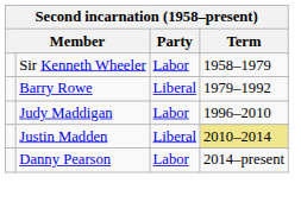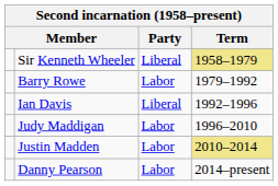Sir Kenneth Wheeler | Party: Labor -> Liberal
Sir Kenneth Wheeler | Term: no background -> khaki background
Barry Rowe | Party: Liberal -> Labor
+ row: Ian Davis | Liberal | 1992–1996
Justin Madden | Party: Liberal -> Labor
